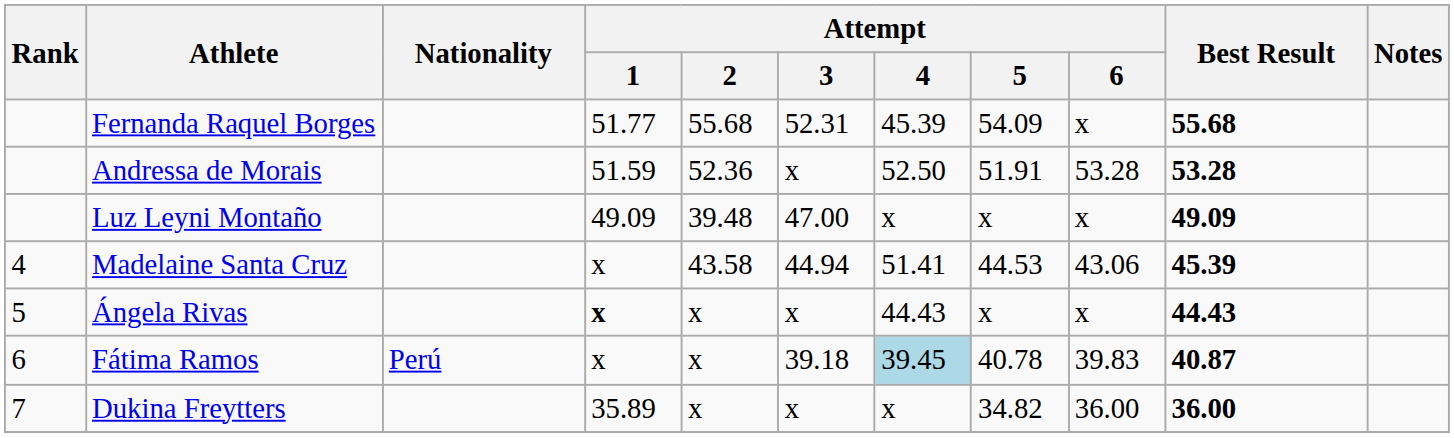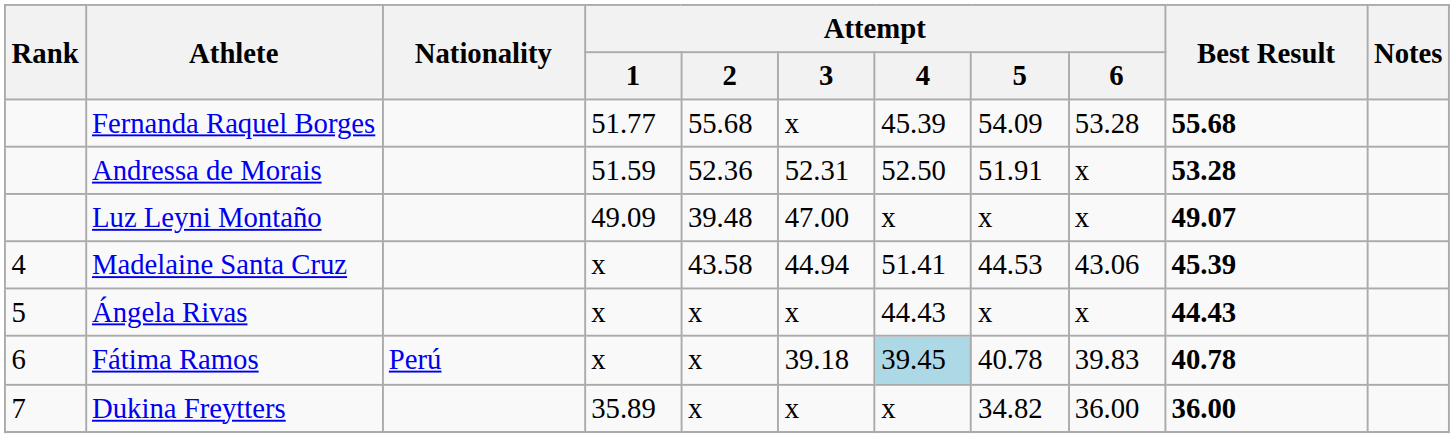Fernanda Raquel Borges | Attempt / 3: 52.31 -> x
Fernanda Raquel Borges | Attempt / 6: x -> 53.28
Andressa de Morais | Attempt / 3: x -> 52.31
Andressa de Morais | Attempt / 6: 53.28 -> x
Luz Leyni Montaño | Best Result: 49.09 -> 49.07
Ángela Rivas | Attempt / 1: bold -> normal
Fátima Ramos | Best Result: 40.87 -> 40.78
